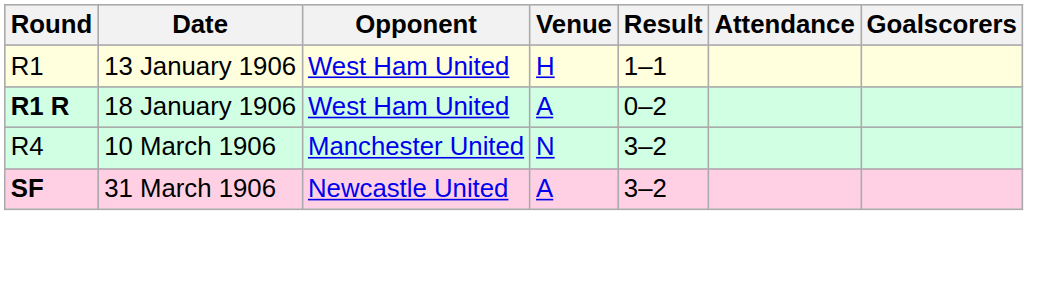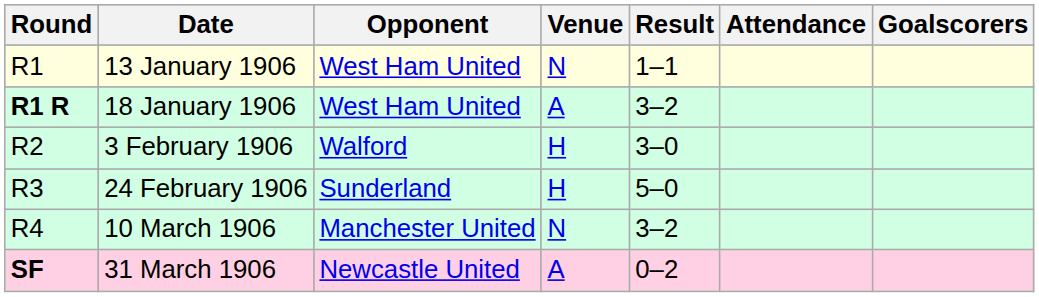13 January 1906 | Venue: H -> N
18 January 1906 | Result: 0–2 -> 3–2
+ row: R2 | 3 February 1906 | Walford | H | 3–0
+ row: R3 | 24 February 1906 | Sunderland | H | 5–0
31 March 1906 | Result: 3–2 -> 0–2
